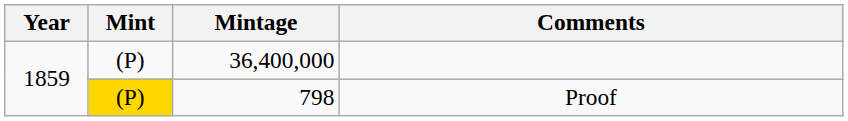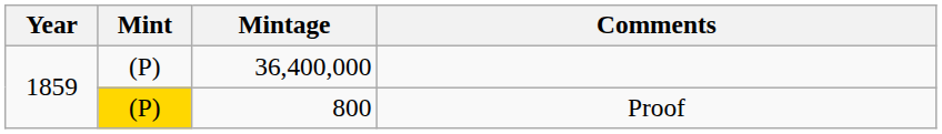Proof | Mintage: 798 -> 800
